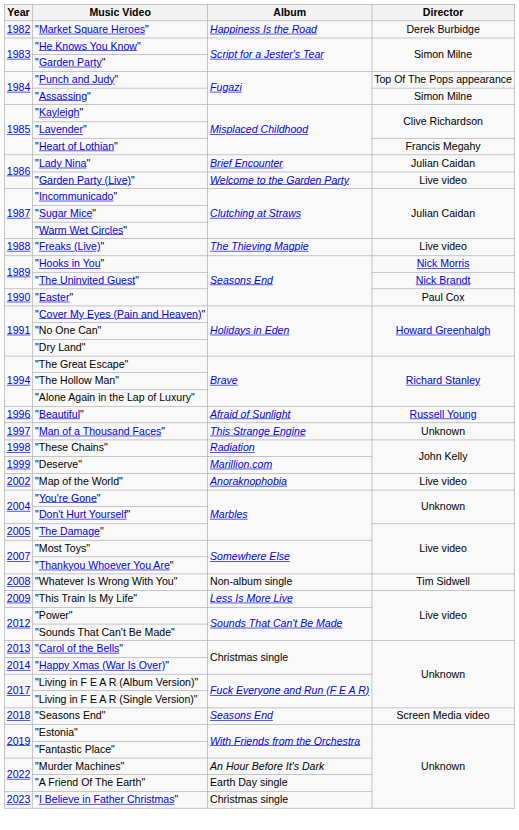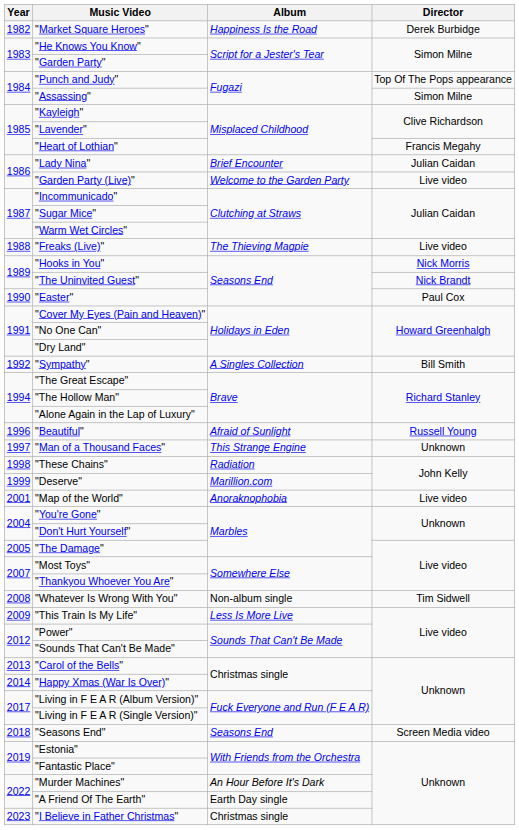+ row: 1992 | "Sympathy" | A Singles Collection | Bill Smith
"Map of the World" | Year: 2002 -> 2001
